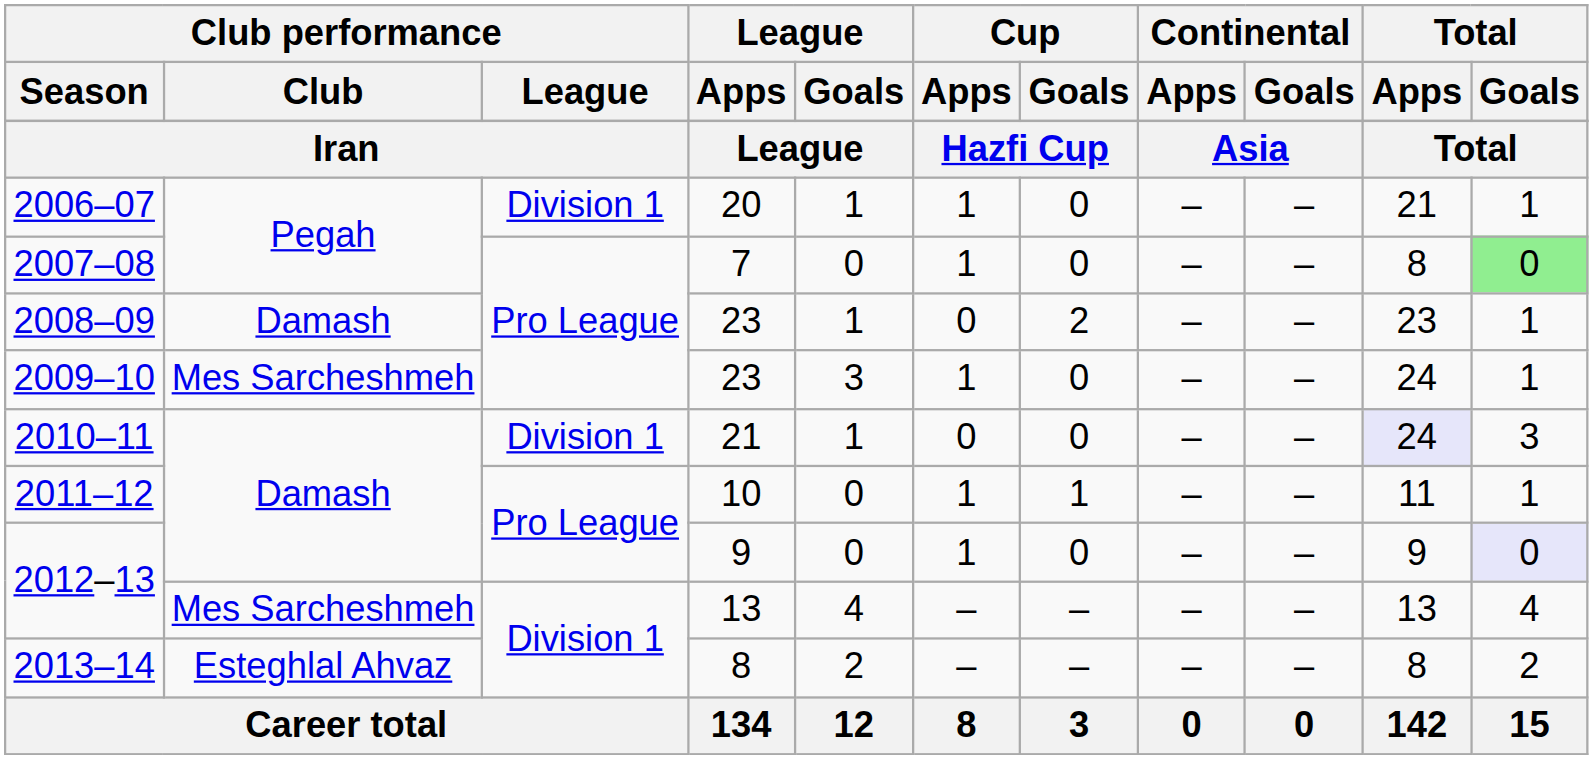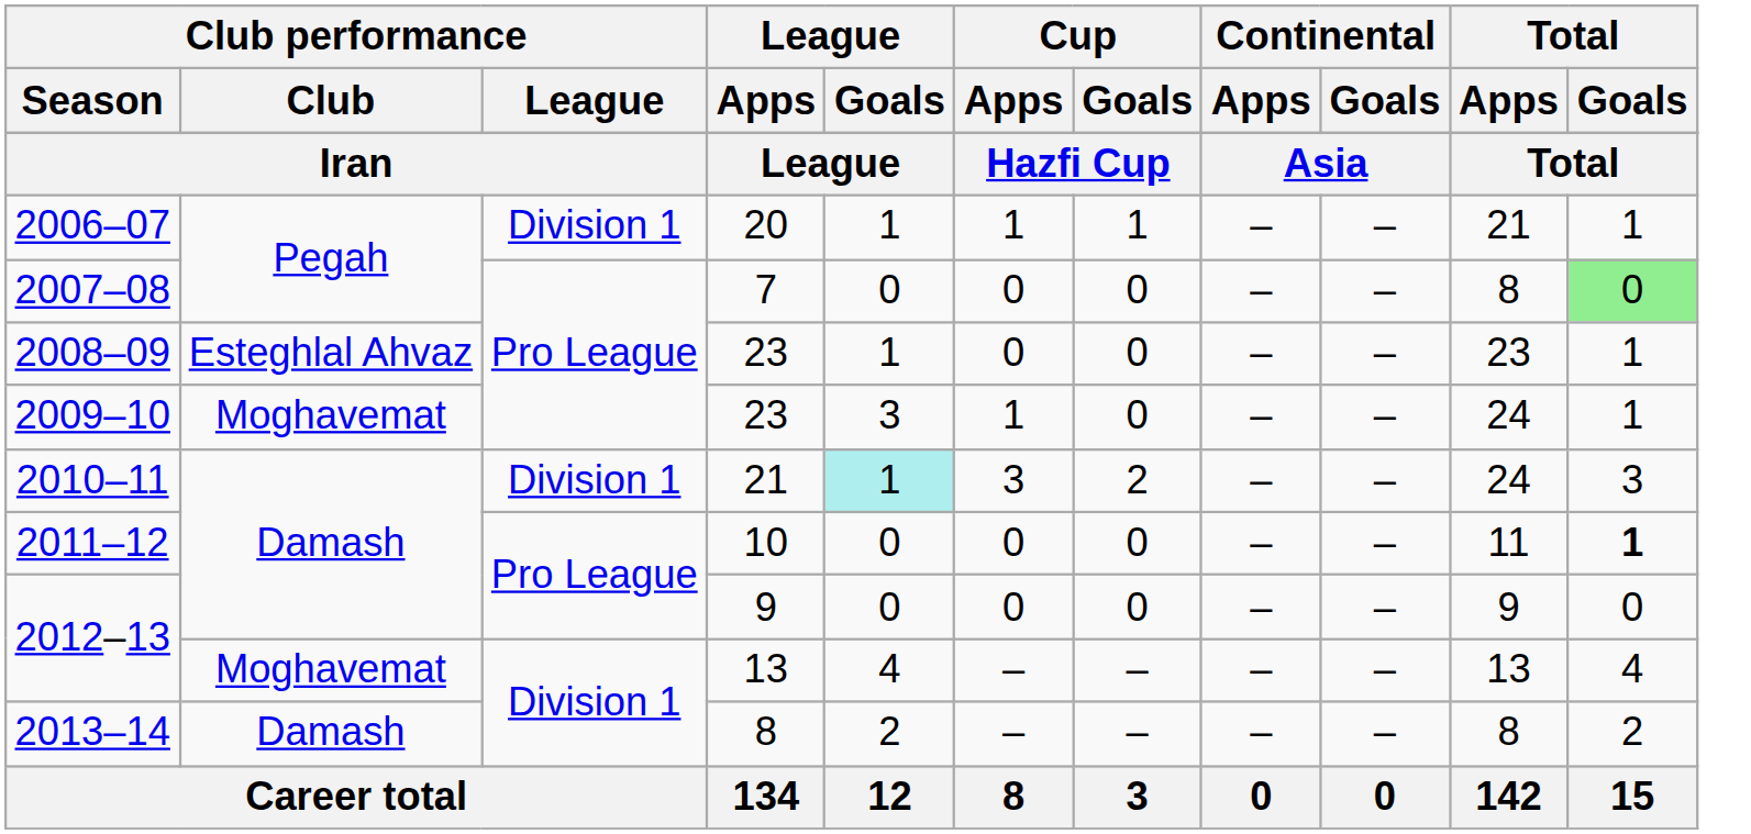2006–07 | Cup / Goals: 0 -> 1
2007–08 | Cup / Apps: 1 -> 0
2008–09 | Club performance / Club: Damash -> Esteghlal Ahvaz
2008–09 | Cup / Goals: 2 -> 0
2009–10 | Club performance / Club: Mes Sarcheshmeh -> Moghavemat
2010–11 | League / Goals: no background -> paleturquoise background
2010–11 | Cup / Apps: 0 -> 3
2010–11 | Cup / Goals: 0 -> 2
2010–11 | Total / Apps: lavender background -> no background
2011–12 | Cup / Apps: 1 -> 0
2011–12 | Cup / Goals: 1 -> 0
2011–12 | Total / Goals: normal -> bold
2012–13 / 9 | Cup / Apps: 1 -> 0
2012–13 / 9 | Total / Goals: lavender background -> no background
2012–13 / 13 | Club performance / Club: Mes Sarcheshmeh -> Moghavemat
2013–14 | Club performance / Club: Esteghlal Ahvaz -> Damash
